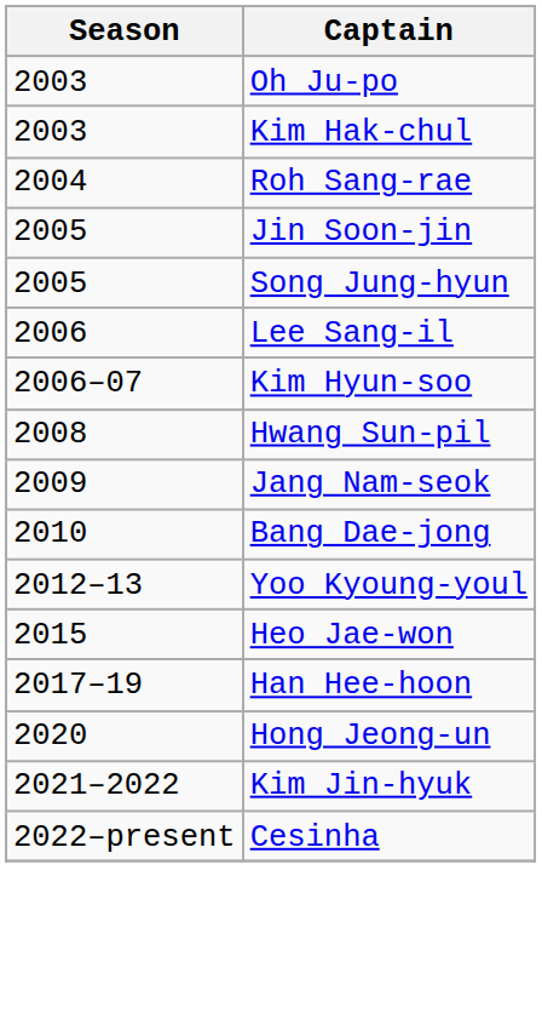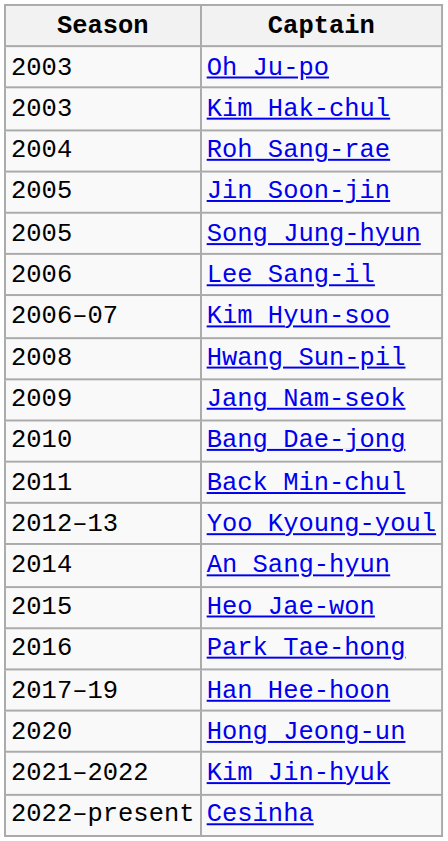+ row: 2011 | Back Min-chul
+ row: 2014 | An Sang-hyun
+ row: 2016 | Park Tae-hong
